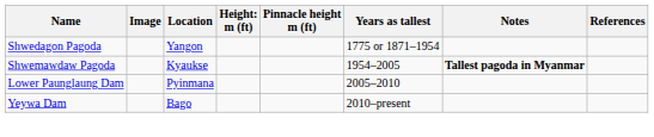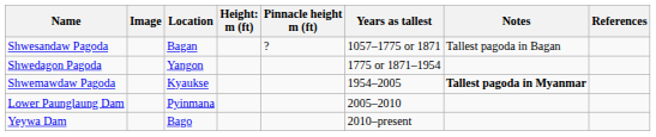+ row: Shwesandaw Pagoda | Bagan | ? | 1057–1775 or 1871 | Tallest pagoda in Bagan
